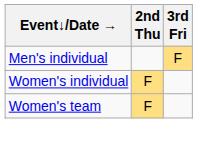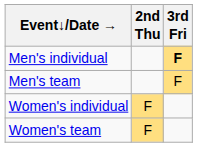Men's individual | 3rd Fri: normal -> bold
+ row: Men's team | F
